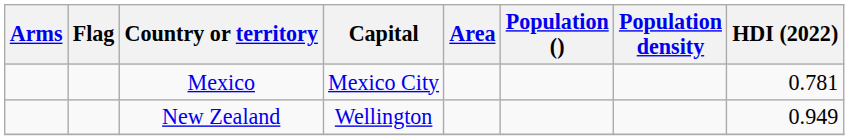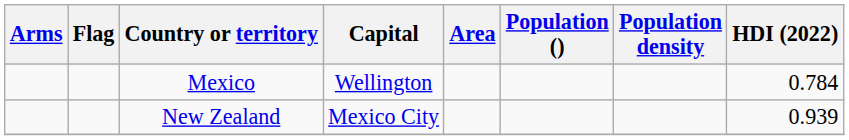Mexico | Capital: Mexico City -> Wellington
Mexico | HDI (2022): 0.781 -> 0.784
New Zealand | Capital: Wellington -> Mexico City
New Zealand | HDI (2022): 0.949 -> 0.939
